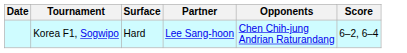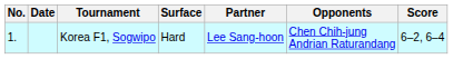+ column: No. | 1.
